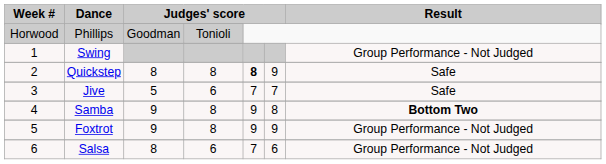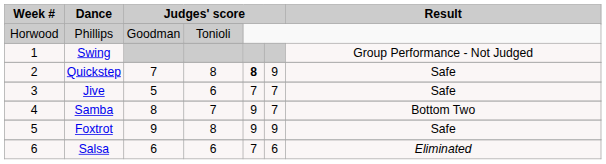Quickstep | column 3: 8 -> 7
Samba | column 3: 9 -> 8
Samba | column 4: 8 -> 7
Samba | column 6: 8 -> 7
Samba | Result: bold -> normal
Foxtrot | Result: Group Performance - Not Judged -> Safe
Salsa | column 3: 8 -> 6
Salsa | Result: Group Performance - Not Judged -> Eliminated
